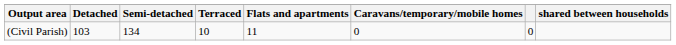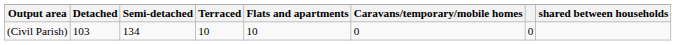(Civil Parish) | Flats and apartments: 11 -> 10
